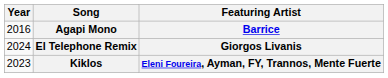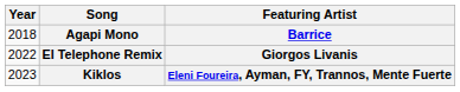Agapi Mono | Year: 2016 -> 2018
El Telephone Remix | Year: 2024 -> 2022
